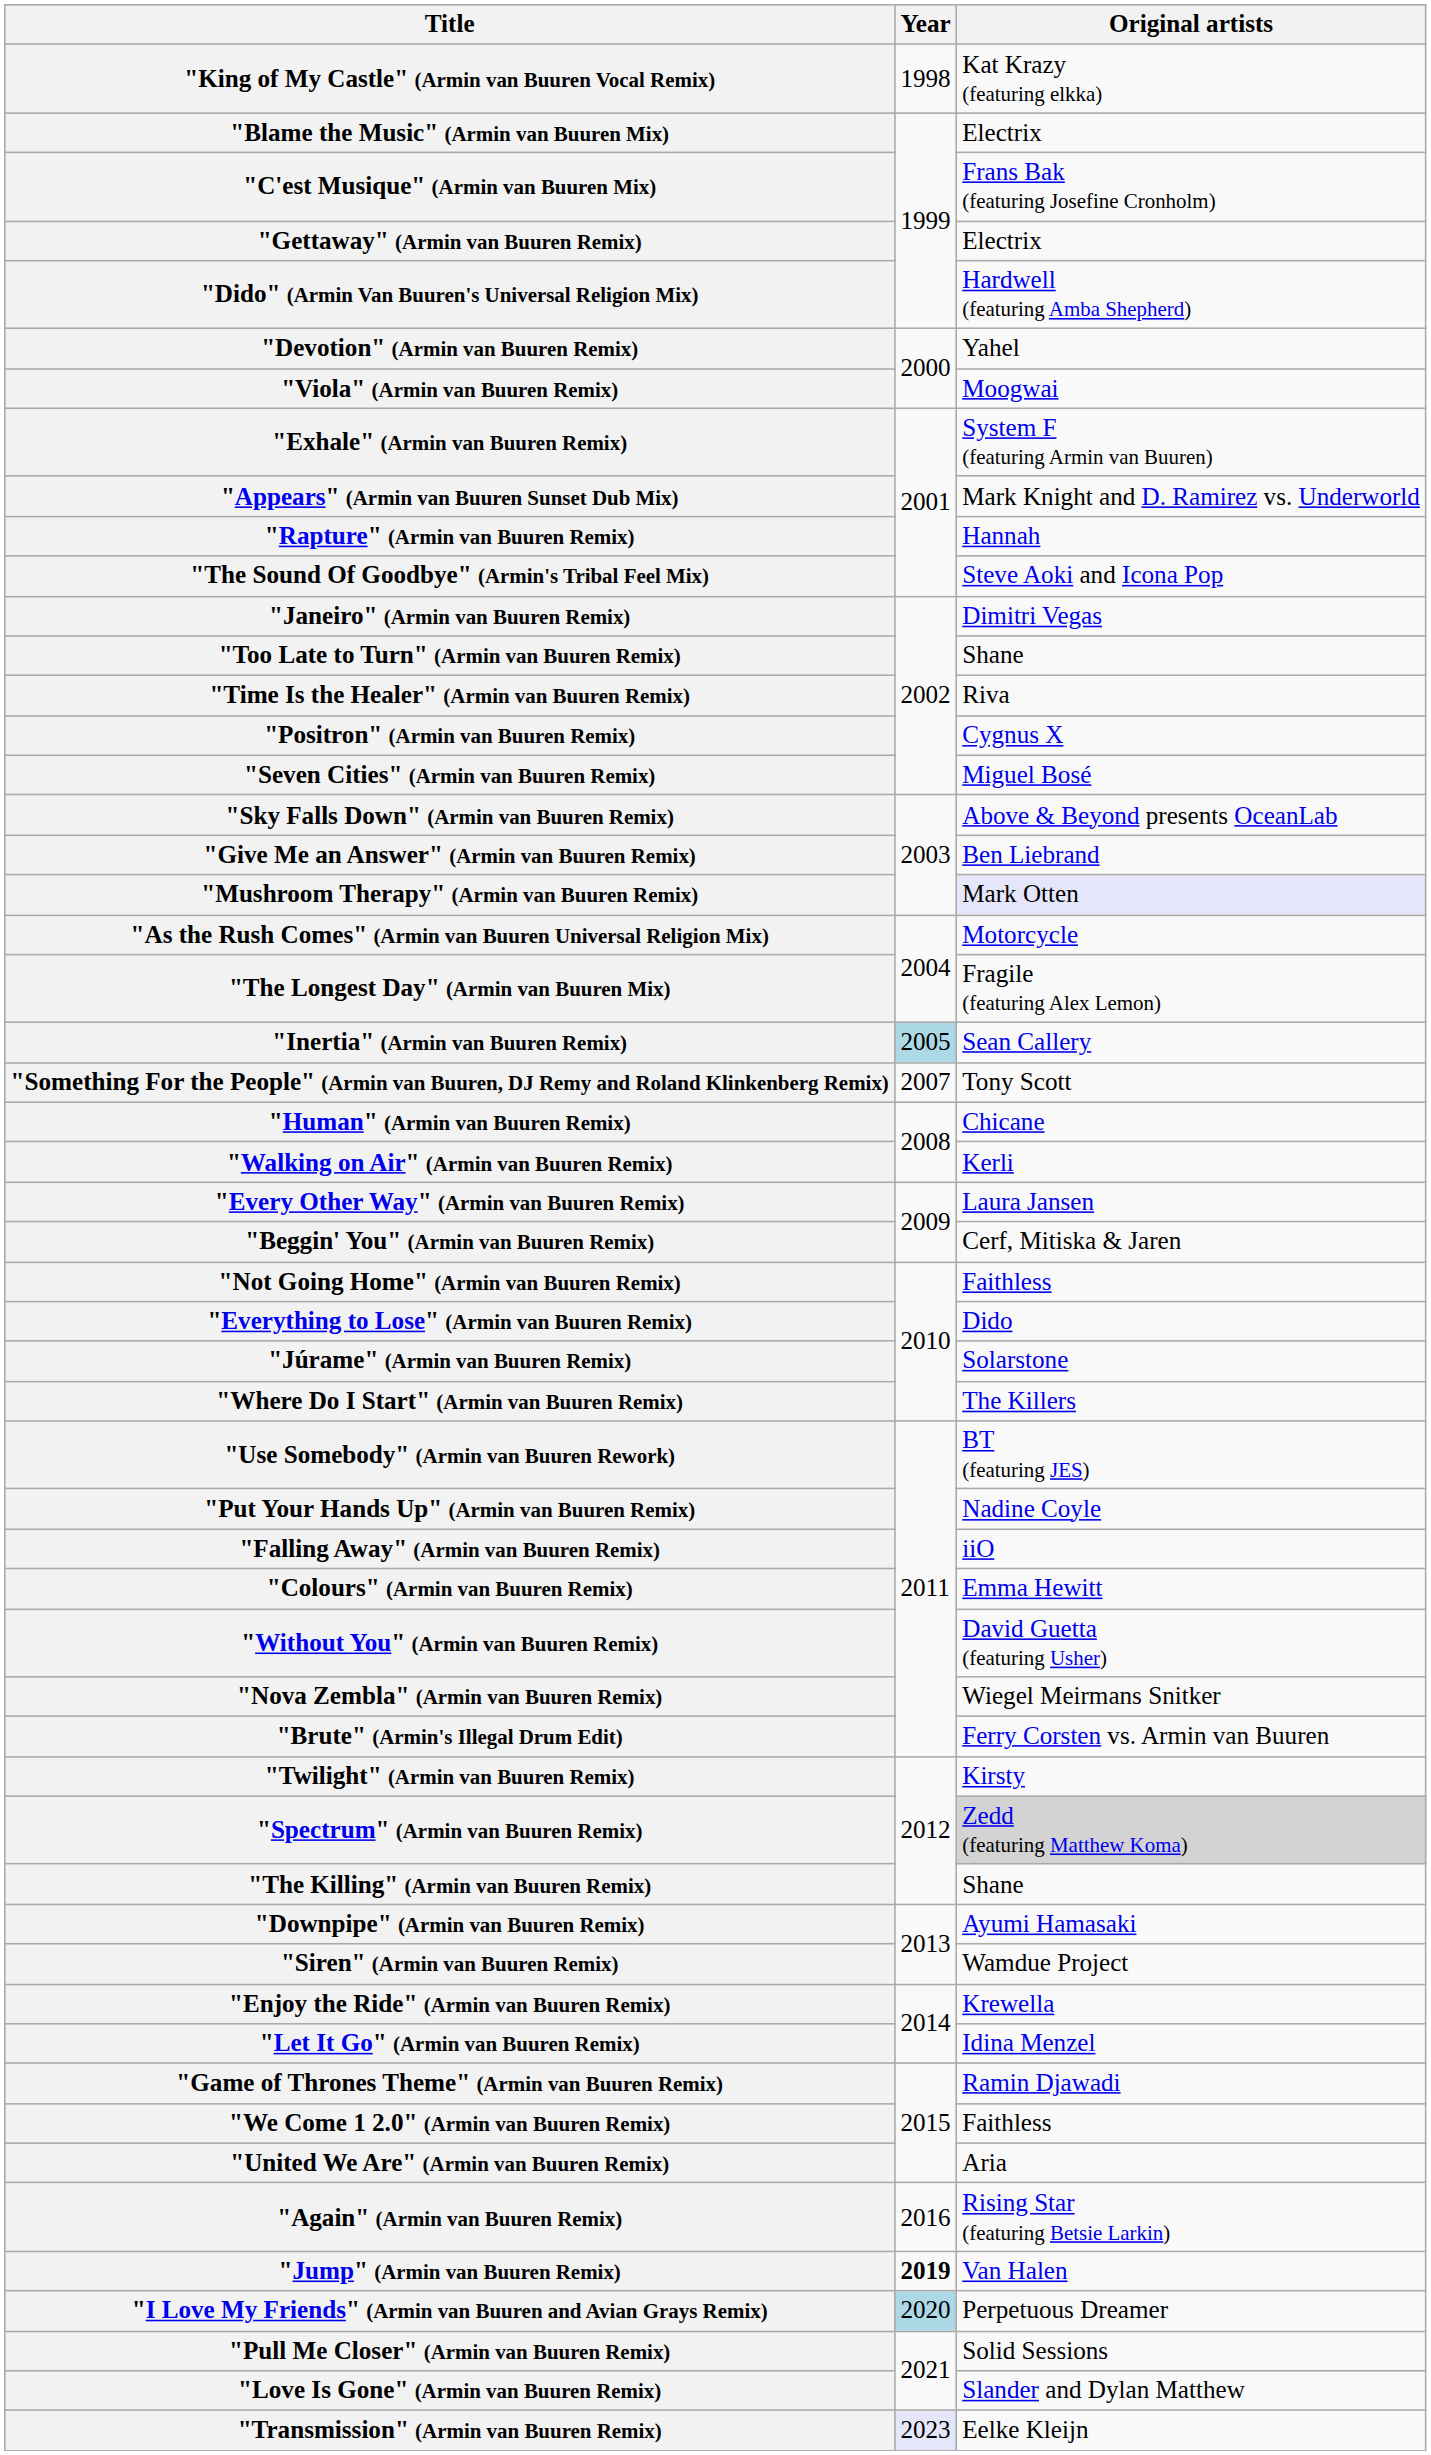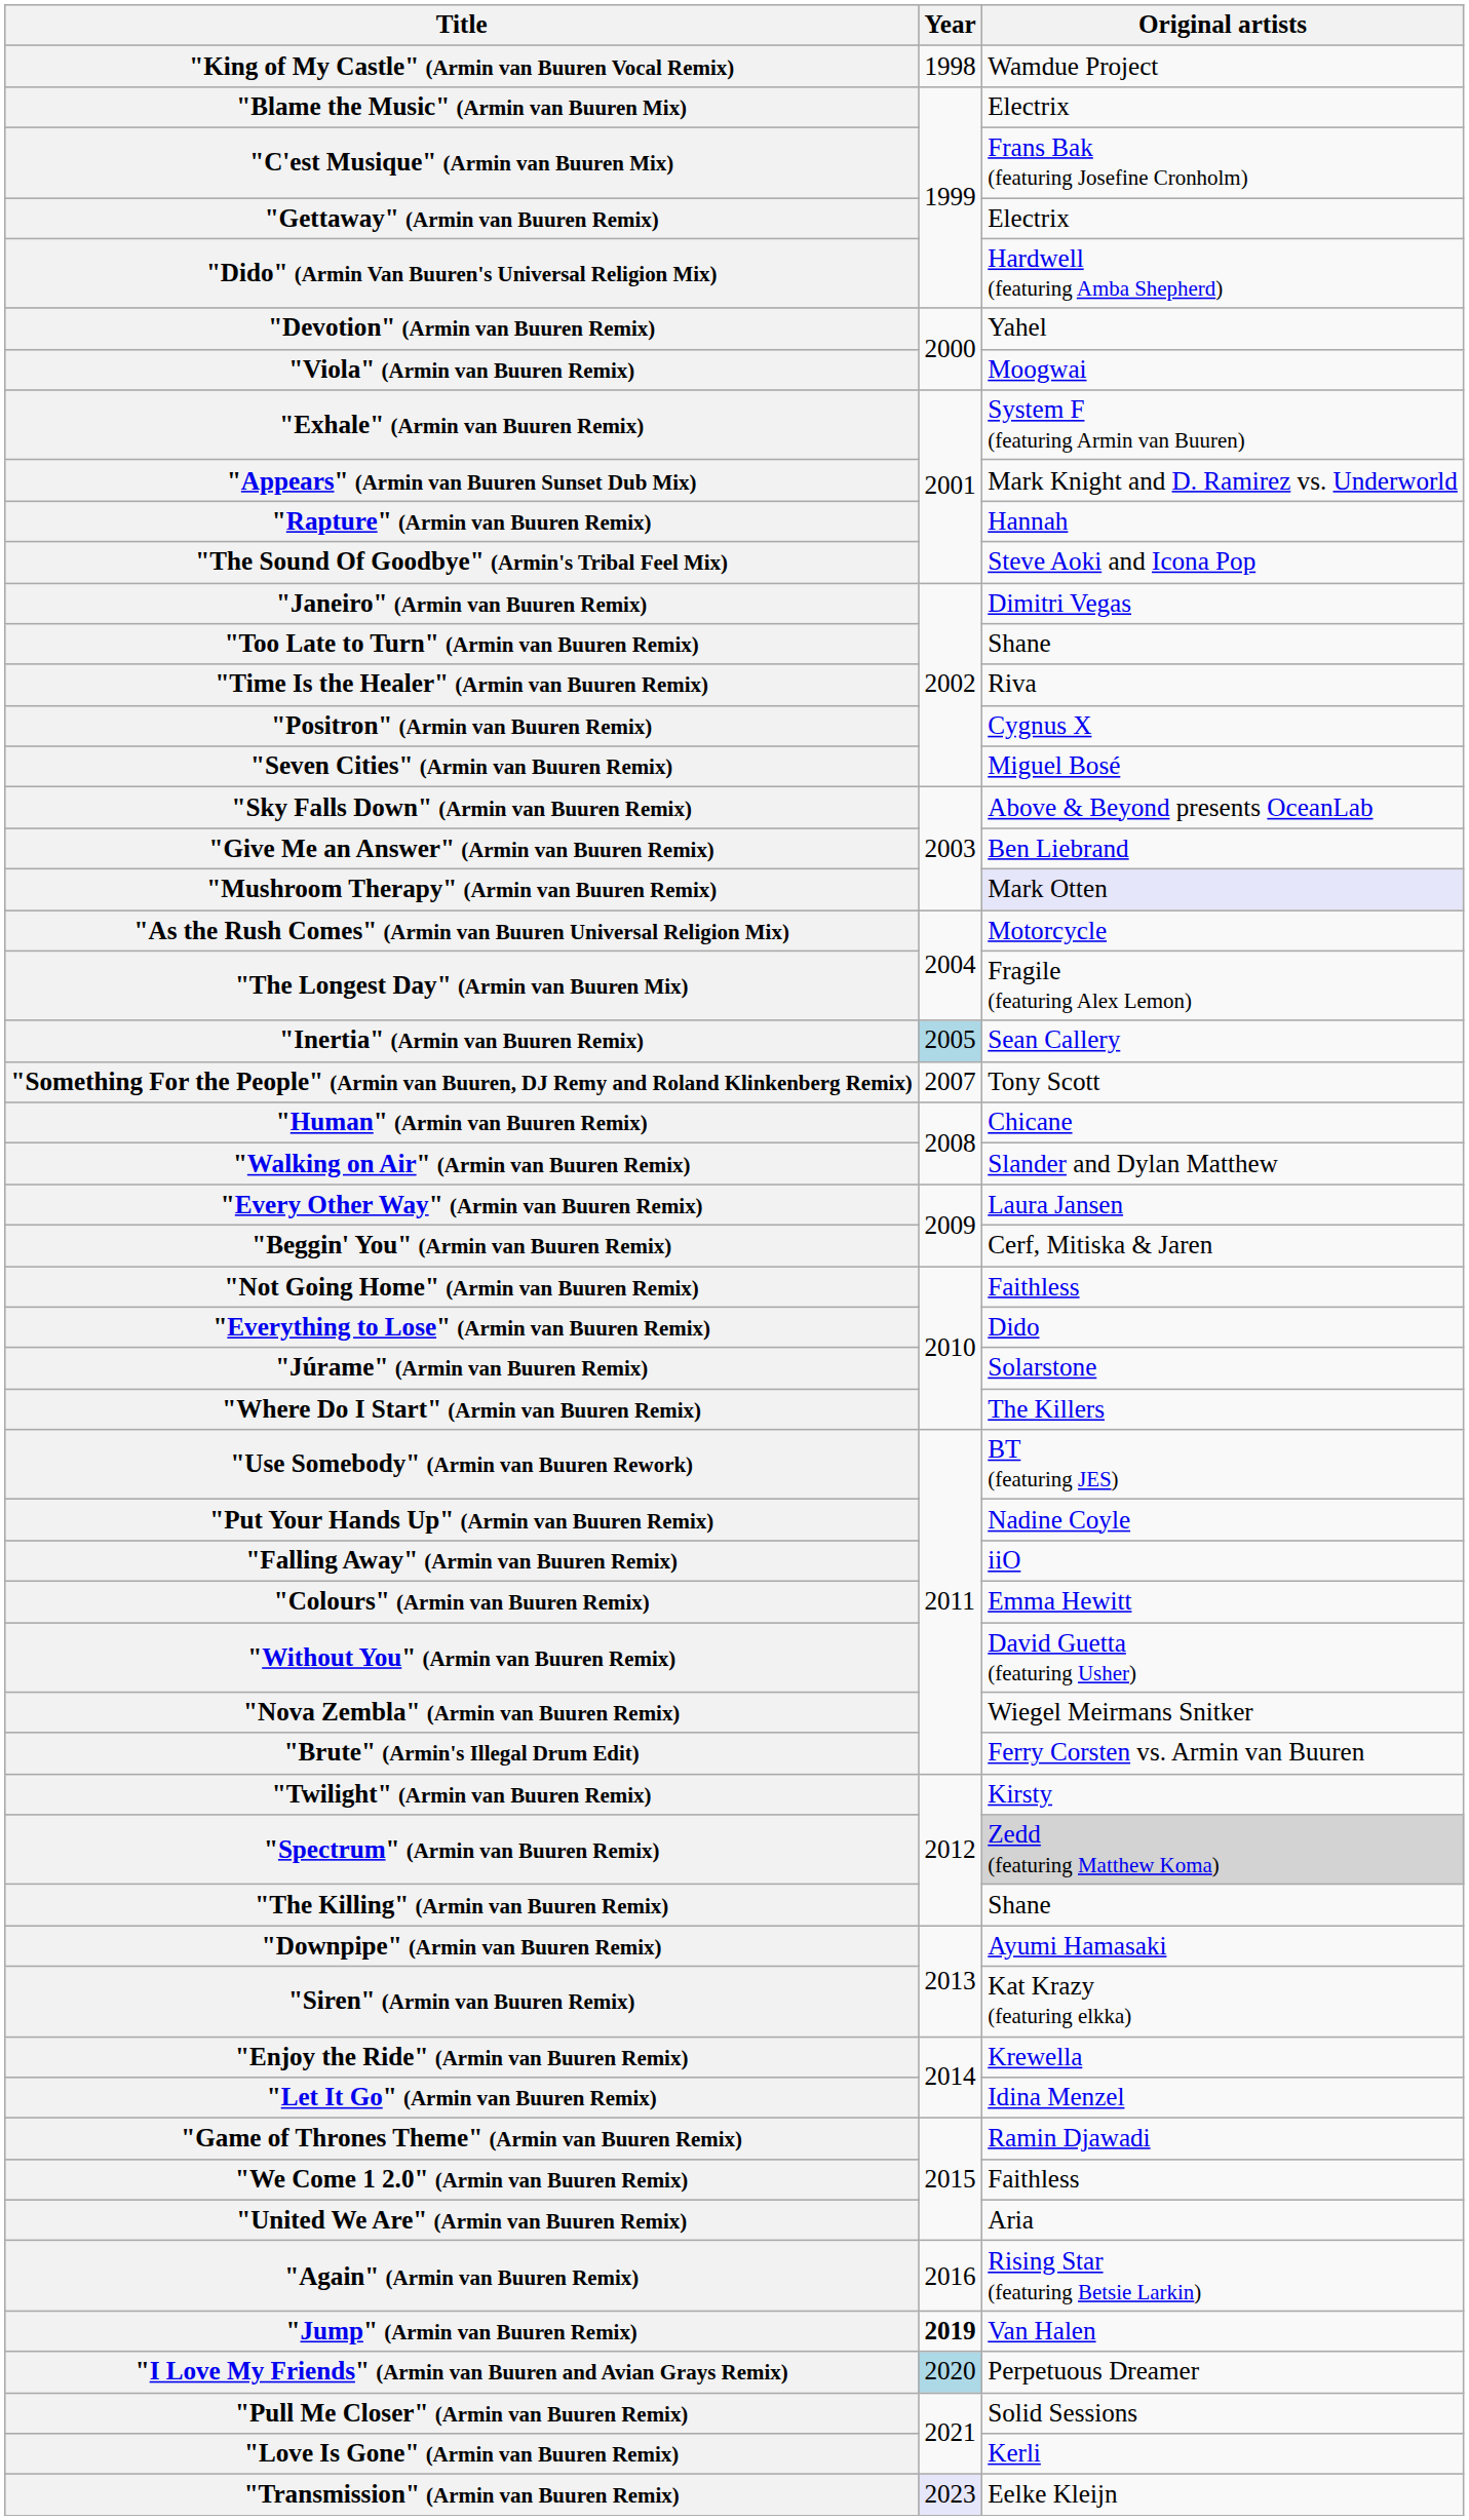"King of My Castle" (Armin van Buuren Vocal Remix) | Original artists: Kat Krazy (featuring elkka) -> Wamdue Project
"Walking on Air" (Armin van Buuren Remix) | Original artists: Kerli -> Slander and Dylan Matthew
"Siren" (Armin van Buuren Remix) | Original artists: Wamdue Project -> Kat Krazy (featuring elkka)
"Love Is Gone" (Armin van Buuren Remix) | Original artists: Slander and Dylan Matthew -> Kerli
